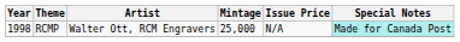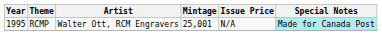RCMP | Year: 1998 -> 1995
RCMP | Mintage: 25,000 -> 25,001
